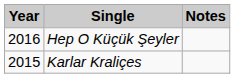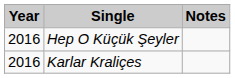Karlar Kraliçes | Year: 2015 -> 2016
